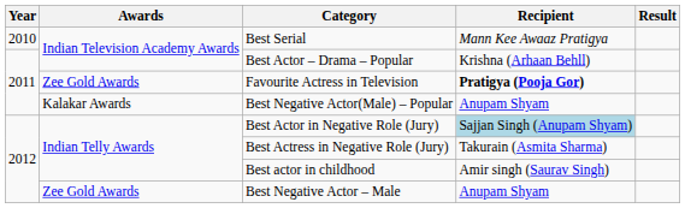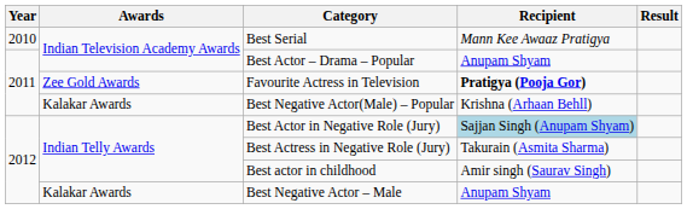Best Actor – Drama – Popular | Recipient: Krishna (Arhaan Behll) -> Anupam Shyam
Best Negative Actor(Male) – Popular | Recipient: Anupam Shyam -> Krishna (Arhaan Behll)
Best Negative Actor – Male | Awards: Zee Gold Awards -> Kalakar Awards
